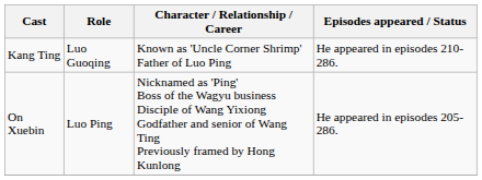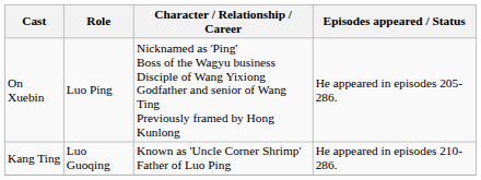rows swapped: Kang Ting <-> On Xuebin
